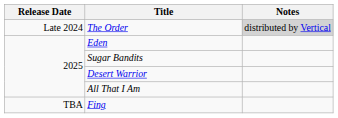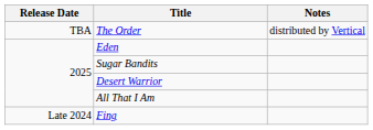The Order | Release Date: Late 2024 -> TBA
The Order | Notes: lightgrey background -> no background
Fing | Release Date: TBA -> Late 2024
